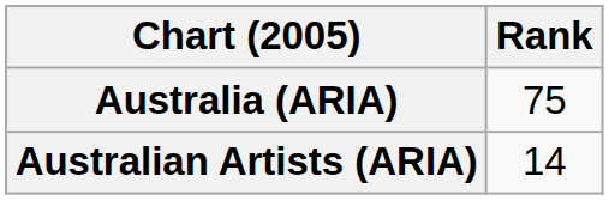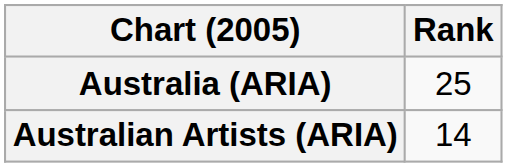Australia (ARIA) | Rank: 75 -> 25
